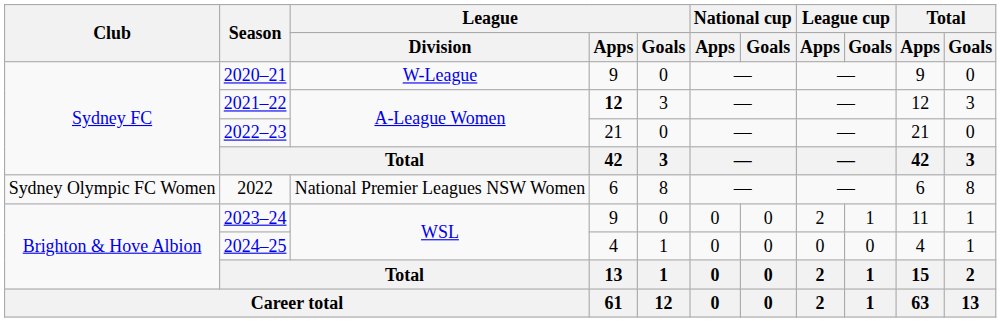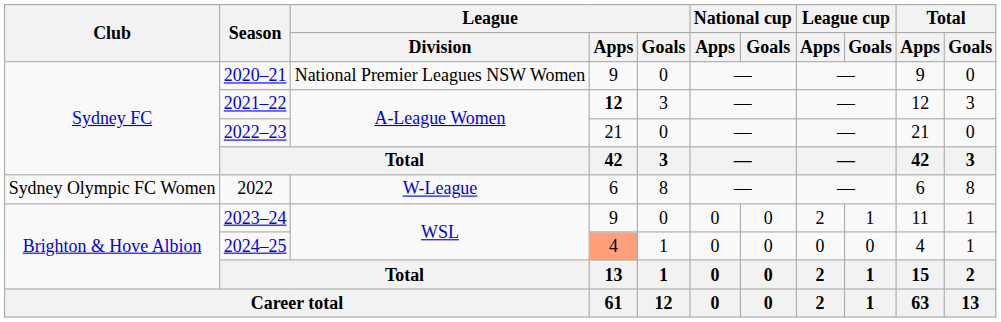2020–21 | League / Division: W-League -> National Premier Leagues NSW Women
2022 | League / Division: National Premier Leagues NSW Women -> W-League
2024–25 | League / Apps: no background -> lightsalmon background
